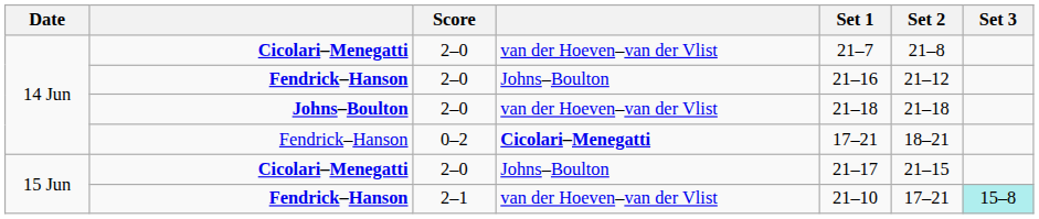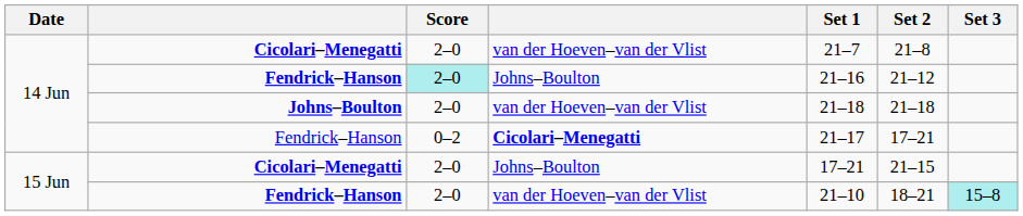Fendrick–Hanson / Johns–Boulton | Score: no background -> paleturquoise background
Fendrick–Hanson / Cicolari–Menegatti | Set 1: 17–21 -> 21–17
Fendrick–Hanson / Cicolari–Menegatti | Set 2: 18–21 -> 17–21
Cicolari–Menegatti / Johns–Boulton | Set 1: 21–17 -> 17–21
Fendrick–Hanson / van der Hoeven–van der Vlist | Score: 2–1 -> 2–0
Fendrick–Hanson / van der Hoeven–van der Vlist | Set 2: 17–21 -> 18–21
